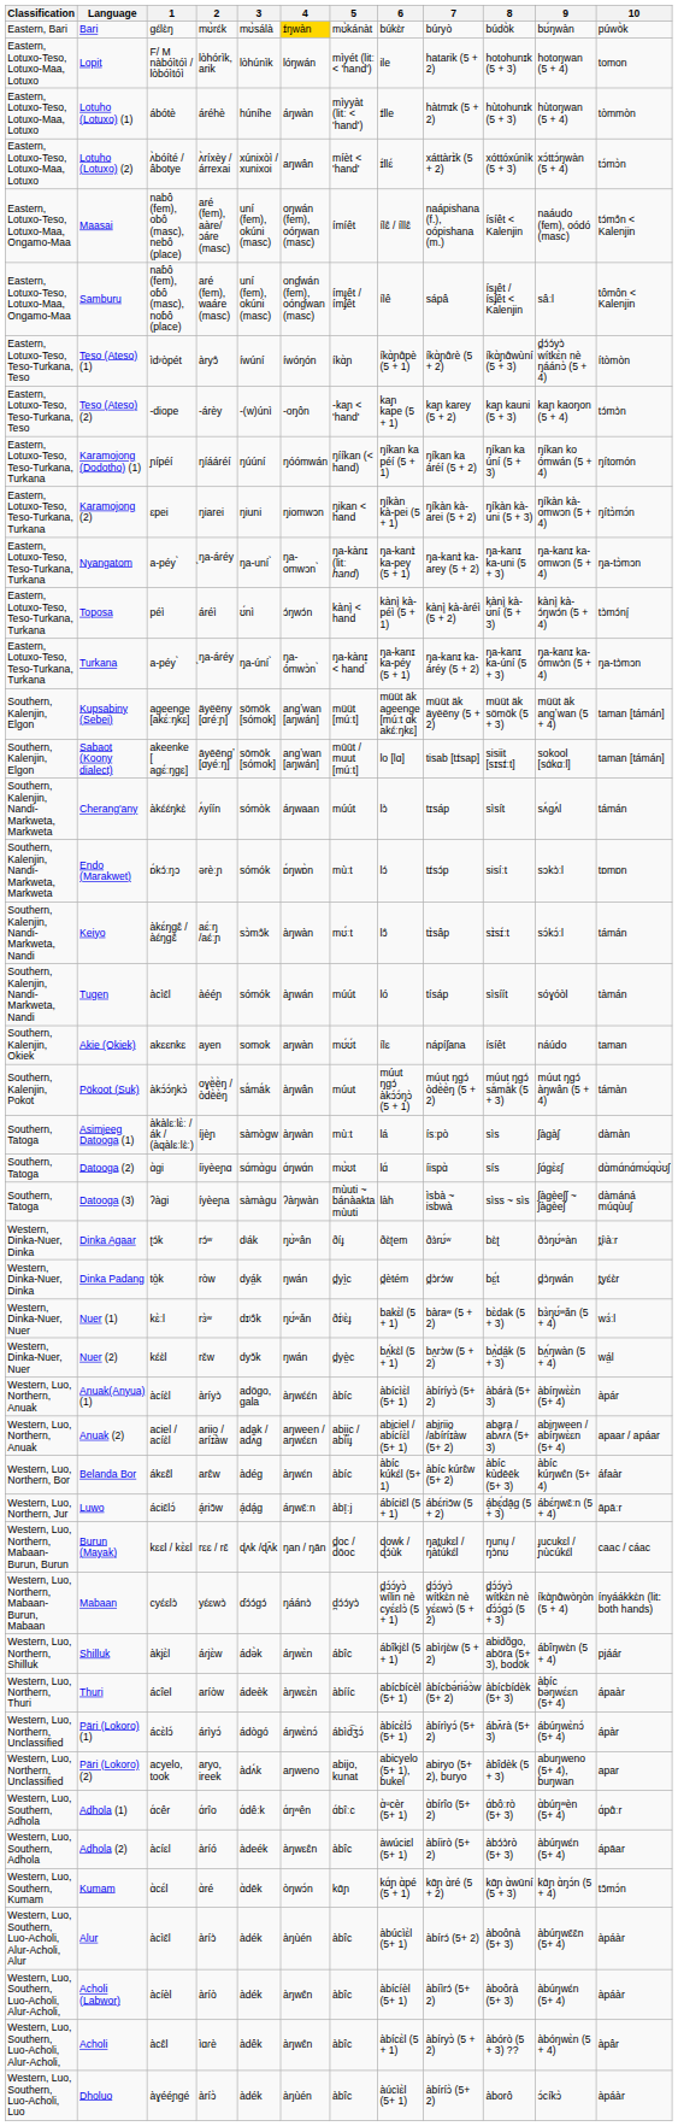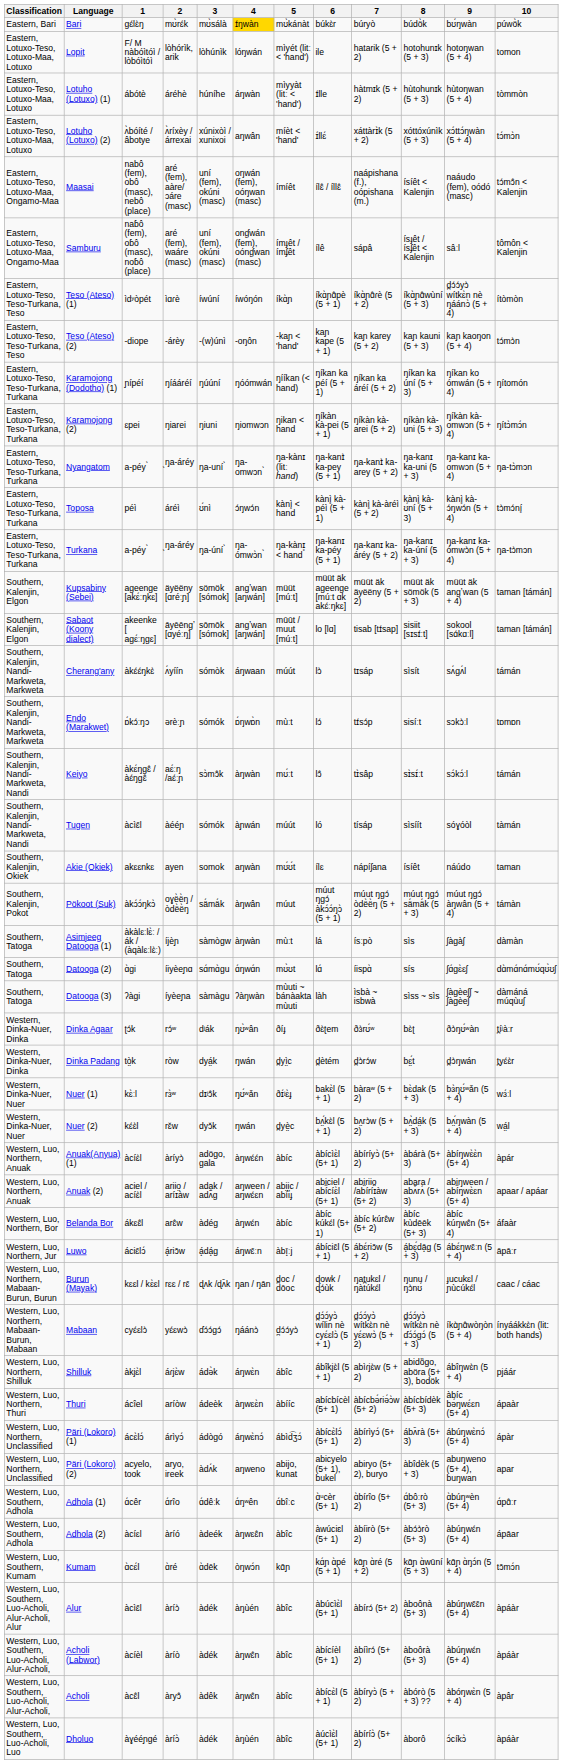Teso (Ateso) (1) | 2: àryɔ̂ -> ìɑɾè
Acholi | 2: ìɑɾè -> àryɔ̂
